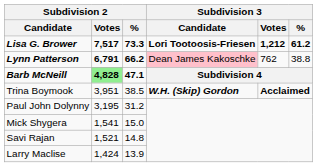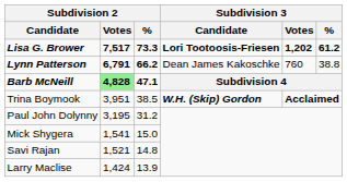Lisa G. Brower | Subdivision 3 / Votes: 1,212 -> 1,202
Lynn Patterson | Subdivision 3 / Candidate: pink background -> no background
Lynn Patterson | Subdivision 3 / Votes: 762 -> 760
